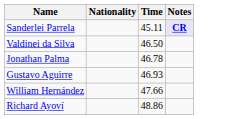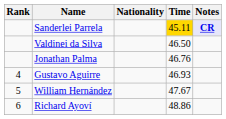+ column: Rank | 4 | 5 | 6
Sanderlei Parrela | Time: no background -> gold background
Jonathan Palma | Time: 46.78 -> 46.76
William Hernández | Time: 47.66 -> 47.67
